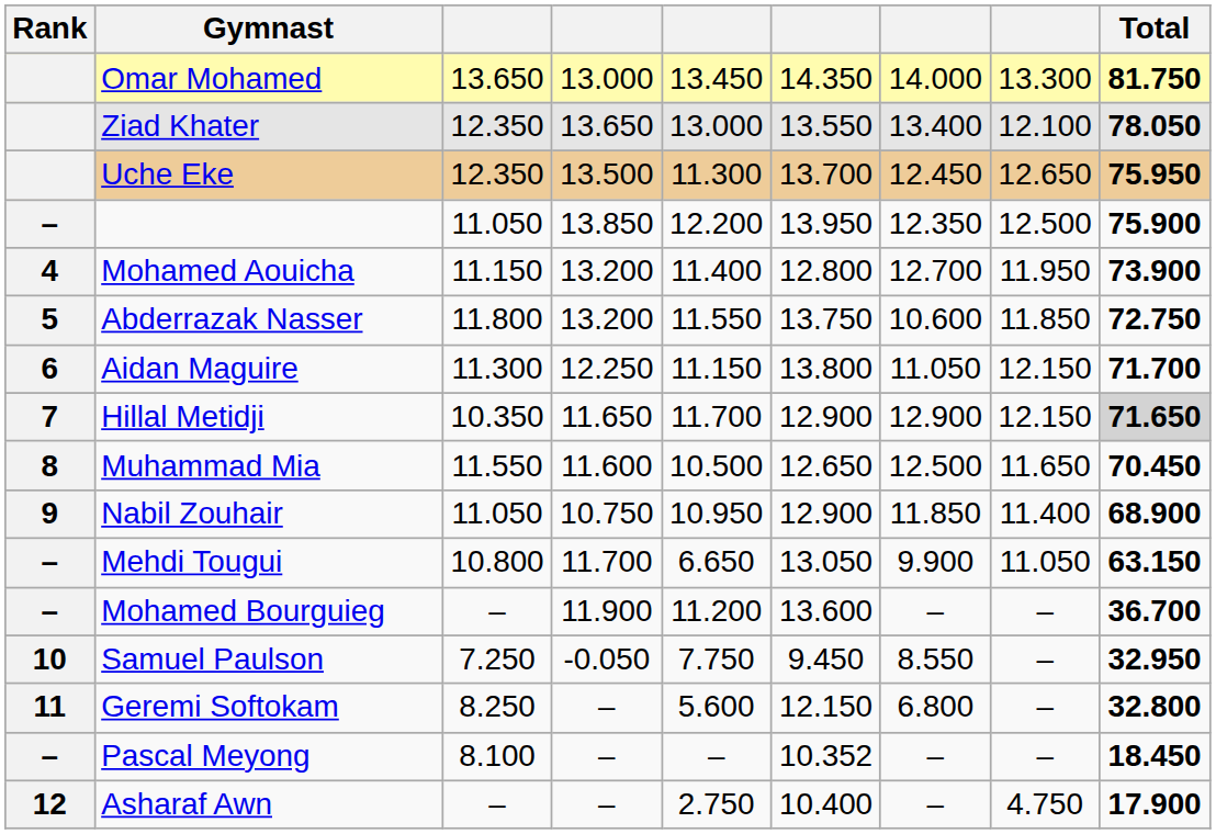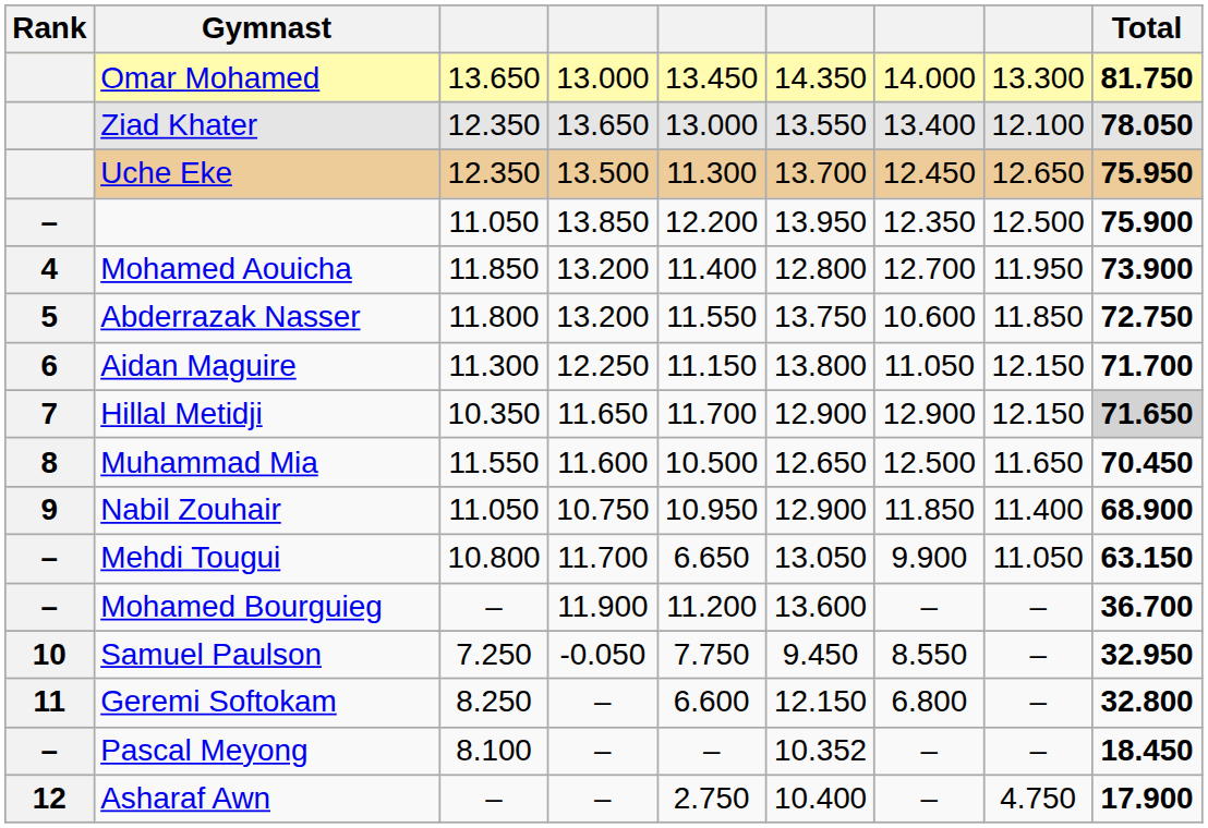Mohamed Aouicha | column 3: 11.150 -> 11.850
Geremi Softokam | column 5: 5.600 -> 6.600
